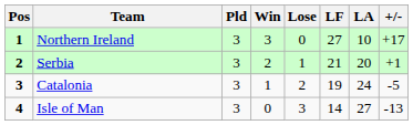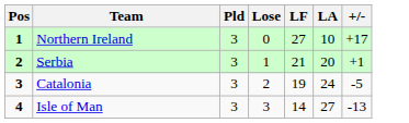- column: Win | 3 | 2 | 1 | 0
